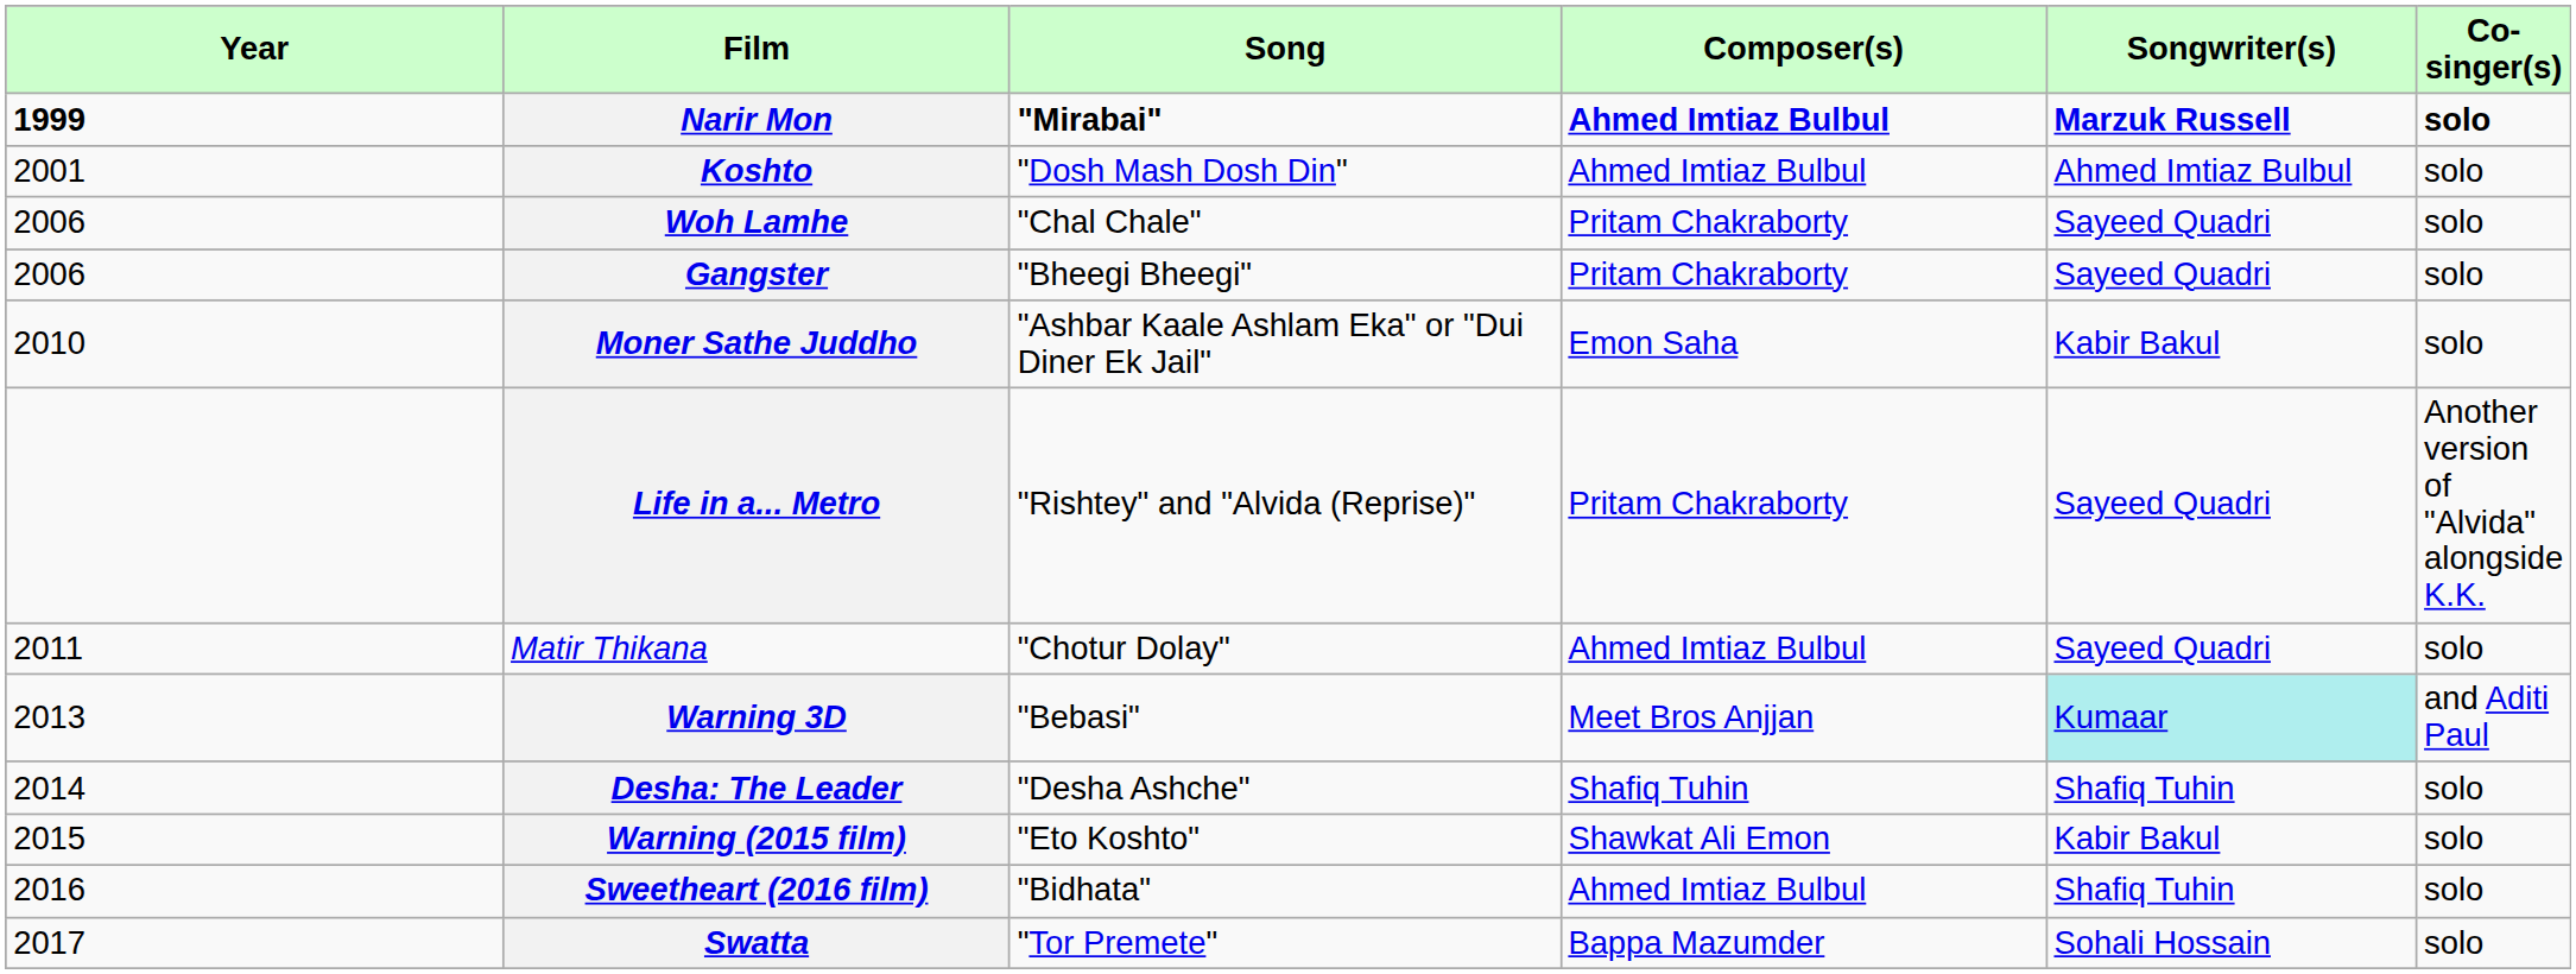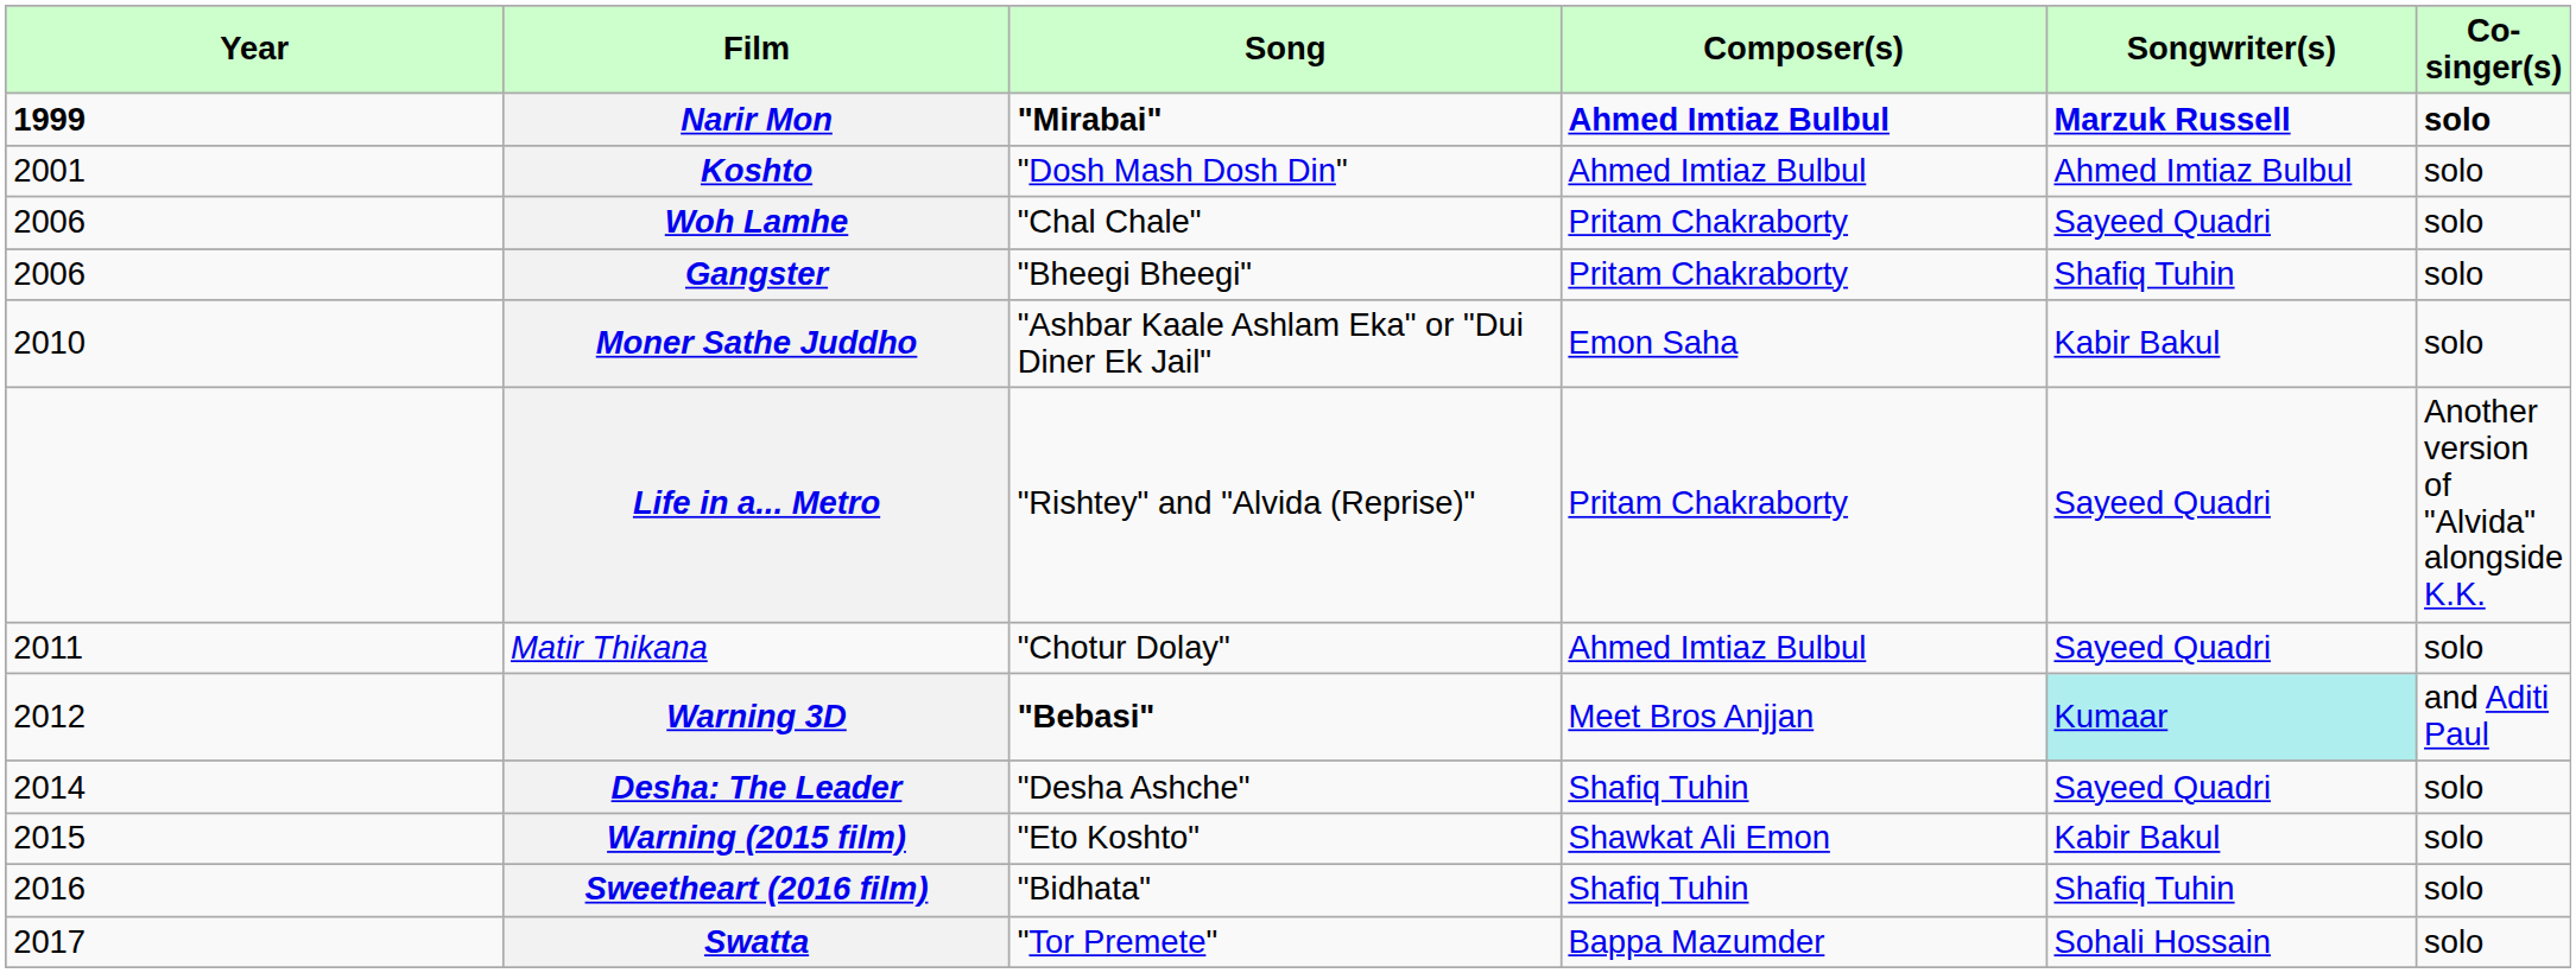Gangster | Songwriter(s): Sayeed Quadri -> Shafiq Tuhin
Warning 3D | Year: 2013 -> 2012
Warning 3D | Song: normal -> bold
Desha: The Leader | Songwriter(s): Shafiq Tuhin -> Sayeed Quadri
Sweetheart (2016 film) | Composer(s): Ahmed Imtiaz Bulbul -> Shafiq Tuhin
